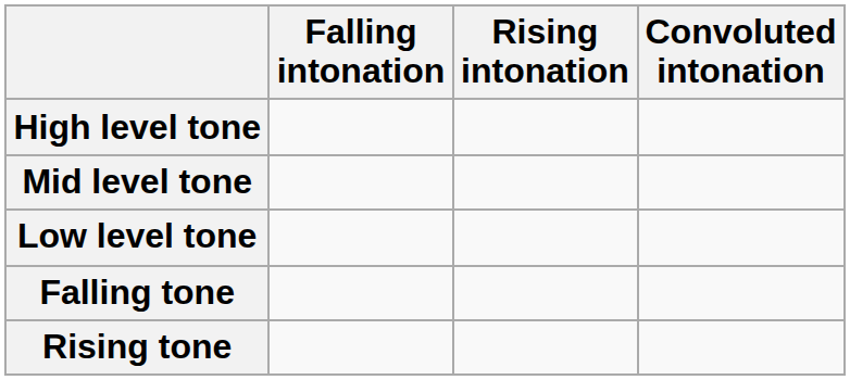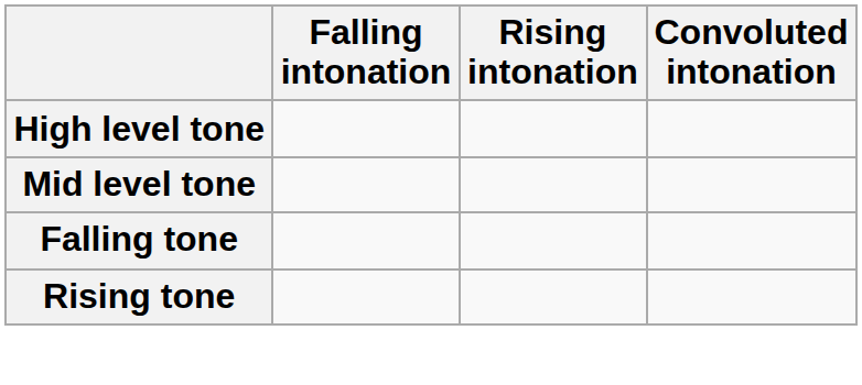- row: Low level tone
